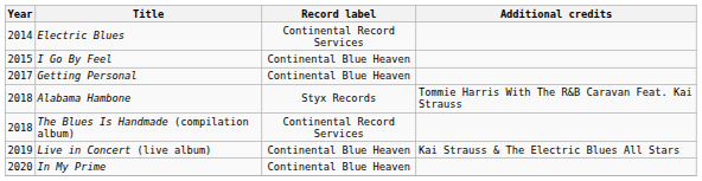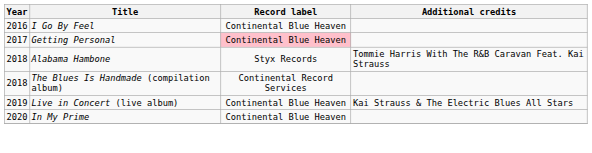- row: 2014 | Electric Blues | Continental Record Services
I Go By Feel | Year: 2015 -> 2016
Getting Personal | Record label: no background -> pink background
